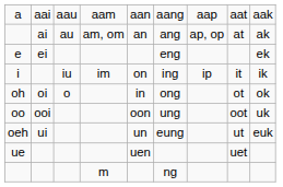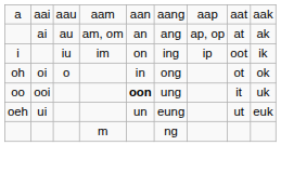- row: e | ei | eng | ek
i | column 8: it -> oot
oo | column 5: normal -> bold
oo | column 8: oot -> it
- row: ue | uen | uet
